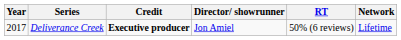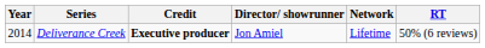columns swapped: Network <-> RT
Deliverance Creek | Year: 2017 -> 2014
